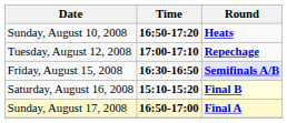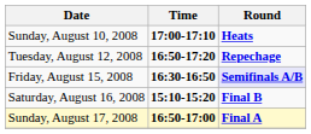Sunday, August 10, 2008 | Time: 16:50-17:20 -> 17:00-17:10
Tuesday, August 12, 2008 | Time: 17:00-17:10 -> 16:50-17:20
Saturday, August 16, 2008 | Round: lightyellow background -> no background
